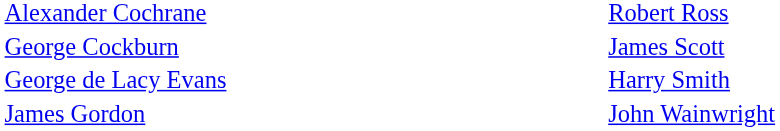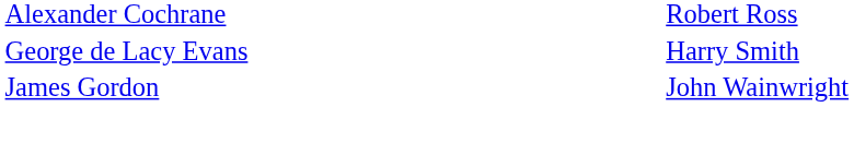- row: George Cockburn | James Scott
